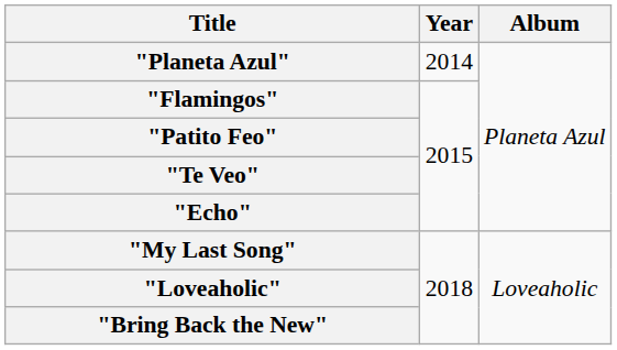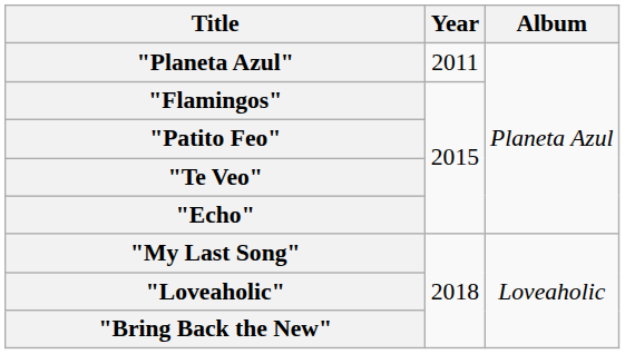"Planeta Azul" | Year: 2014 -> 2011
